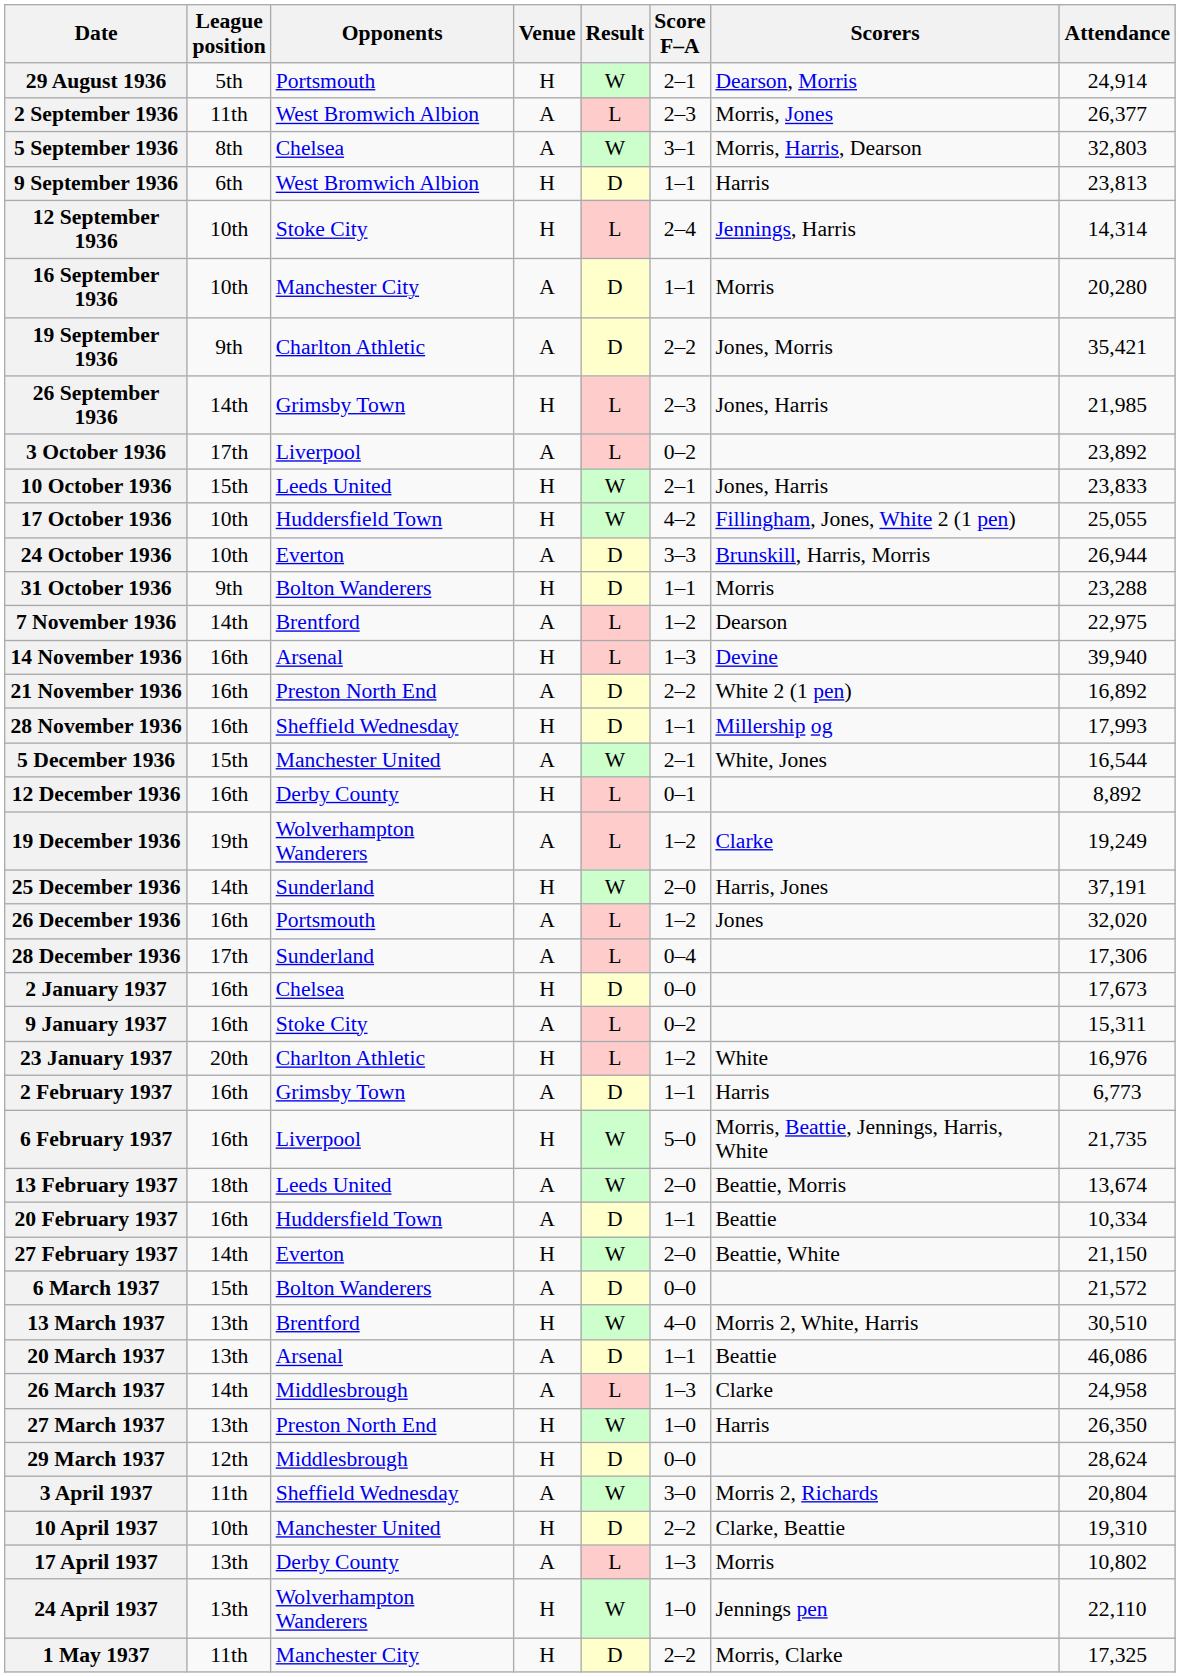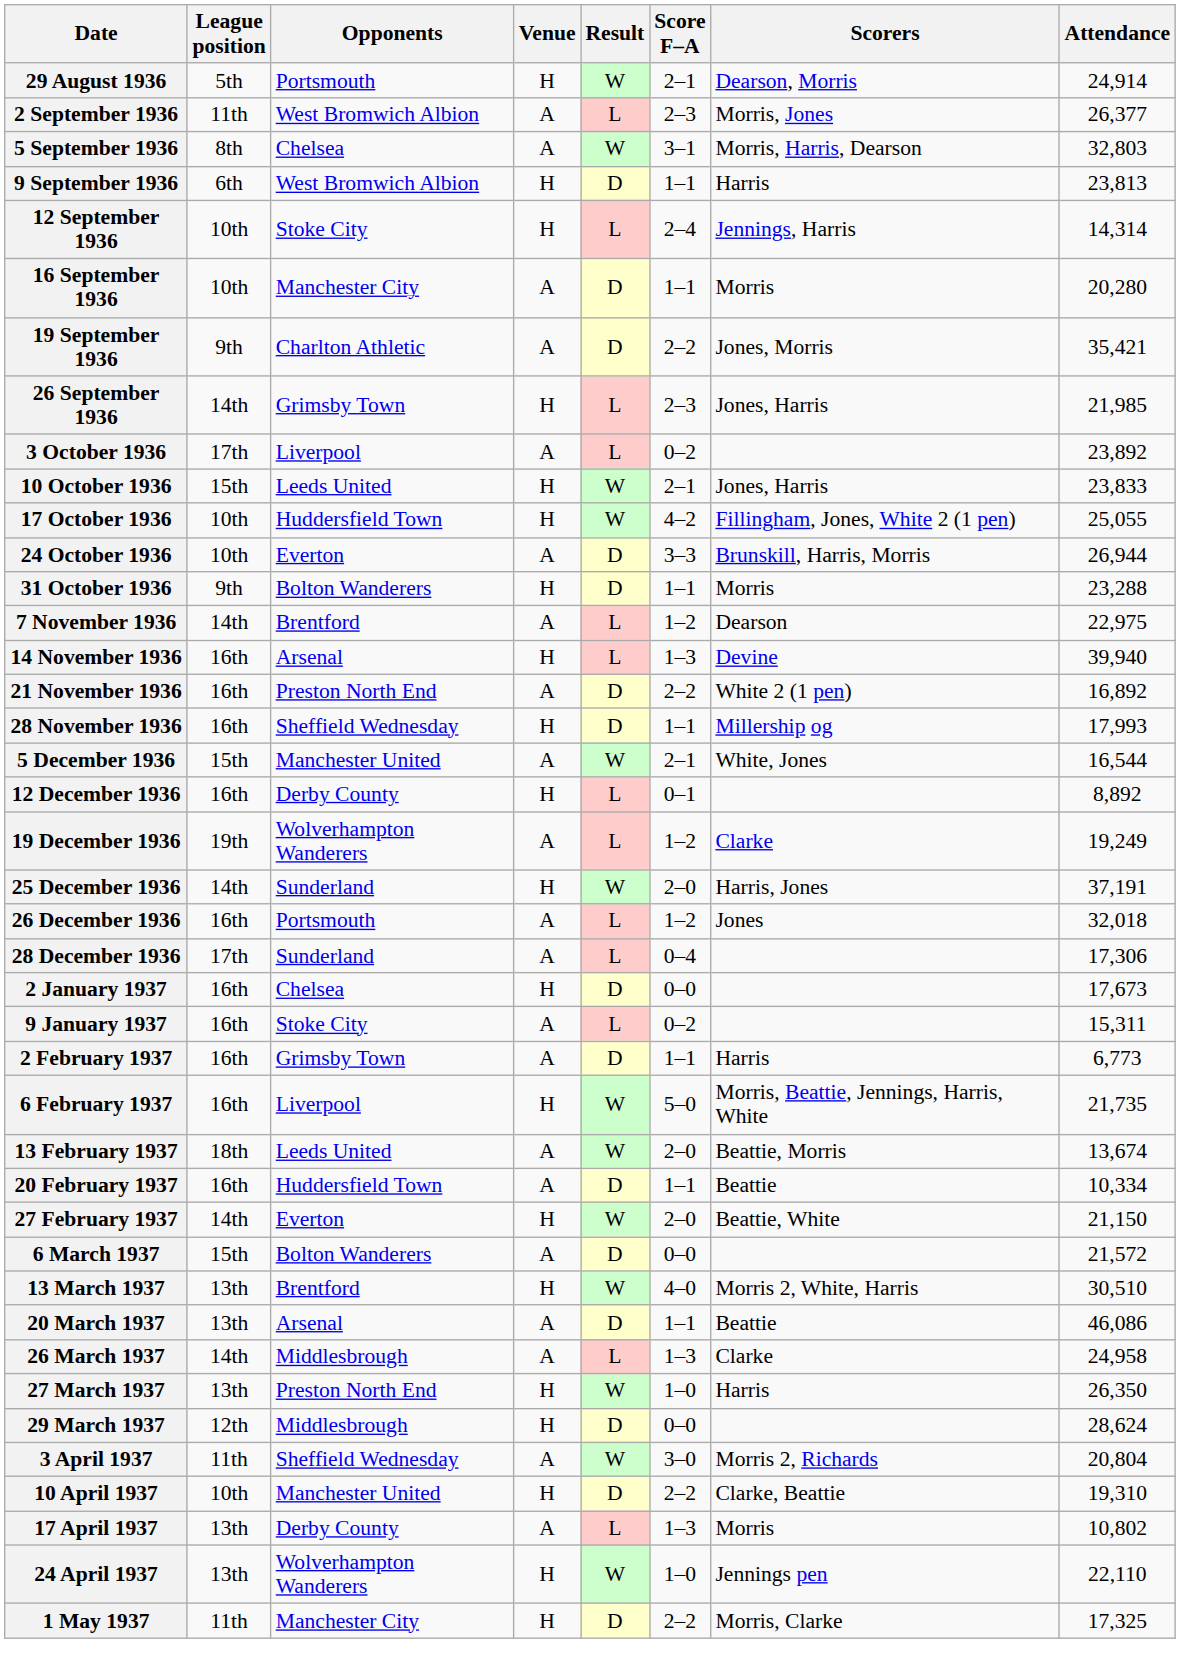26 December 1936 | Attendance: 32,020 -> 32,018
- row: 23 January 1937 | 20th | Charlton Athletic | H | L | 1–2 | White | 16,976
